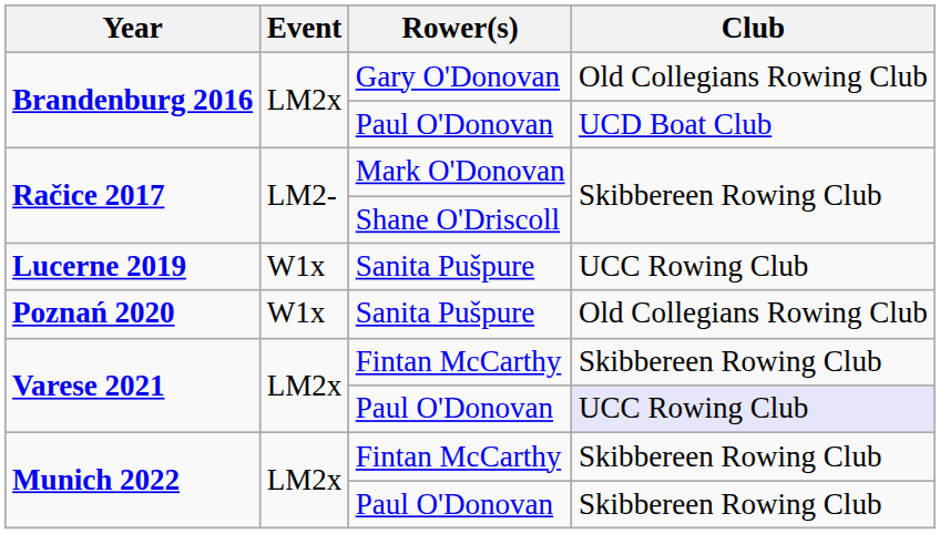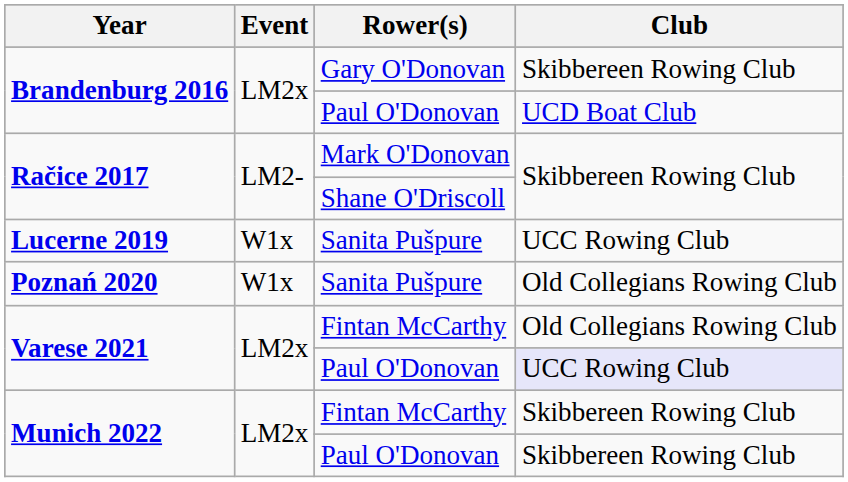Brandenburg 2016 / Gary O'Donovan | Club: Old Collegians Rowing Club -> Skibbereen Rowing Club
Varese 2021 / Fintan McCarthy | Club: Skibbereen Rowing Club -> Old Collegians Rowing Club
